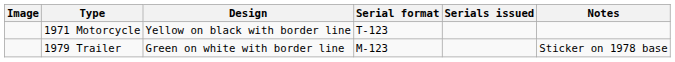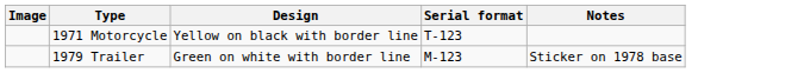- column: Serials issued
